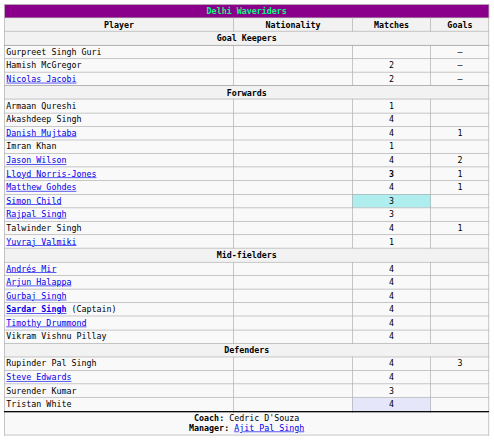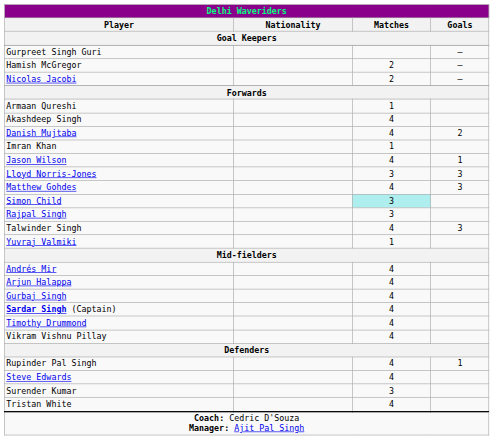Danish Mujtaba | Delhi Waveriders / Goals / Goal Keepers: 1 -> 2
Jason Wilson | Delhi Waveriders / Goals / Goal Keepers: 2 -> 1
Lloyd Norris-Jones | Delhi Waveriders / Matches / Goal Keepers: bold -> normal
Lloyd Norris-Jones | Delhi Waveriders / Goals / Goal Keepers: 1 -> 3
Matthew Gohdes | Delhi Waveriders / Goals / Goal Keepers: 1 -> 3
Talwinder Singh | Delhi Waveriders / Goals / Goal Keepers: 1 -> 3
Rupinder Pal Singh | Delhi Waveriders / Goals / Goal Keepers: 3 -> 1
Tristan White | Delhi Waveriders / Matches / Goal Keepers: lavender background -> no background
